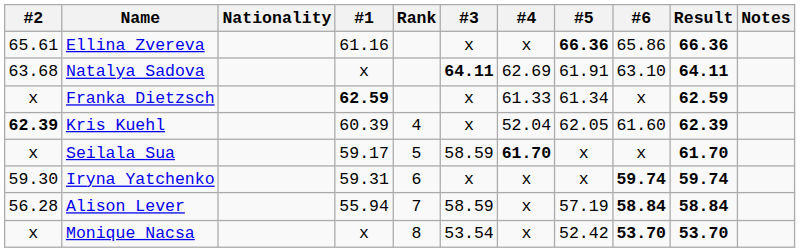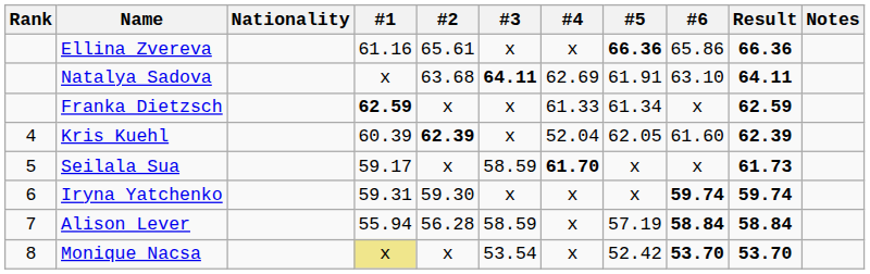columns swapped: Rank <-> #2
Seilala Sua | Result: 61.70 -> 61.73
Monique Nacsa | #1: no background -> khaki background
